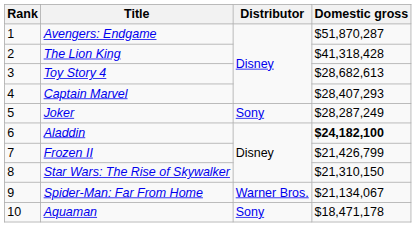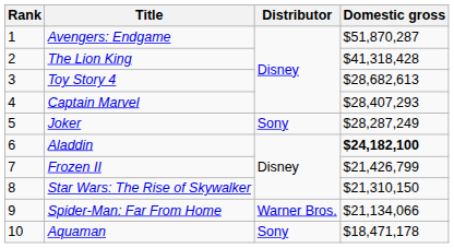Spider-Man: Far From Home | Domestic gross: $21,134,067 -> $21,134,066
